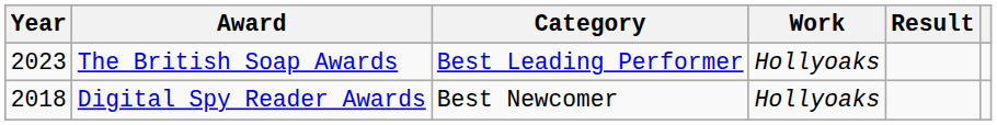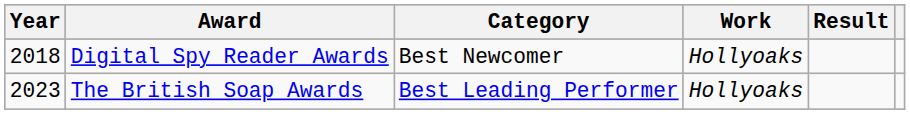rows swapped: Digital Spy Reader Awards <-> The British Soap Awards
